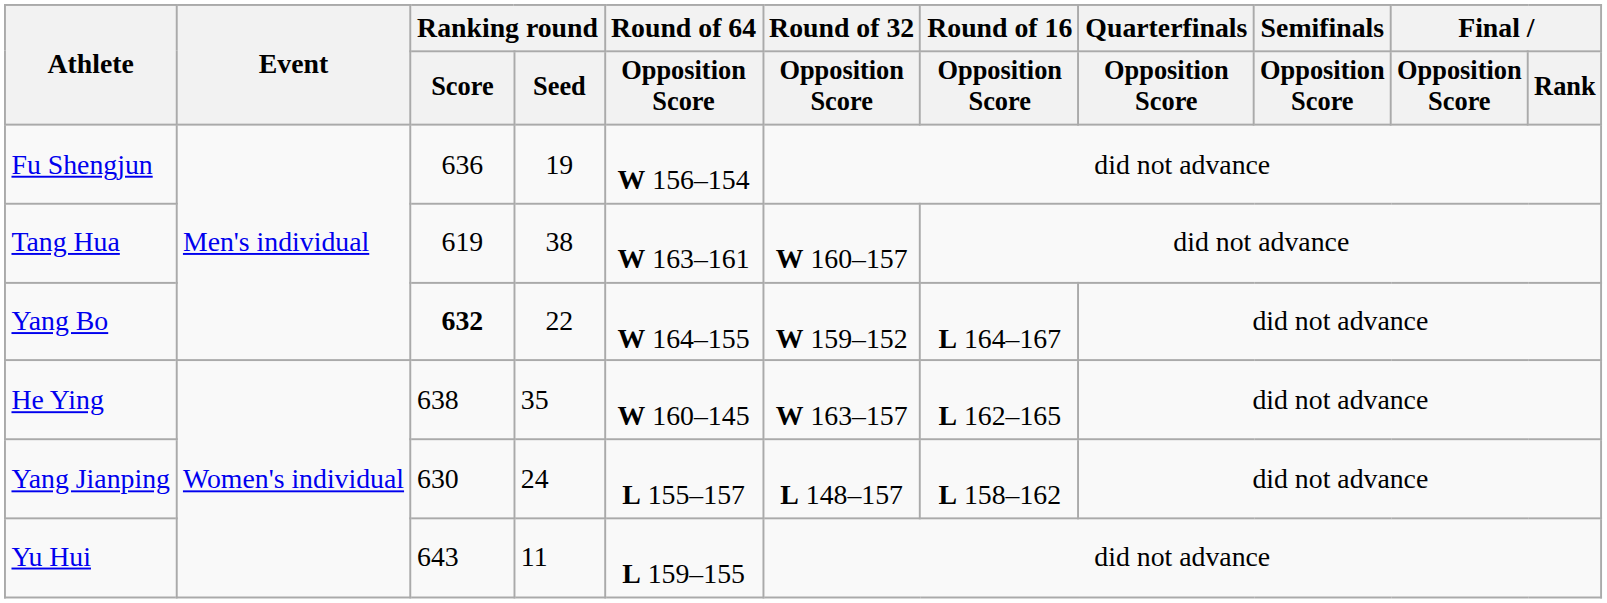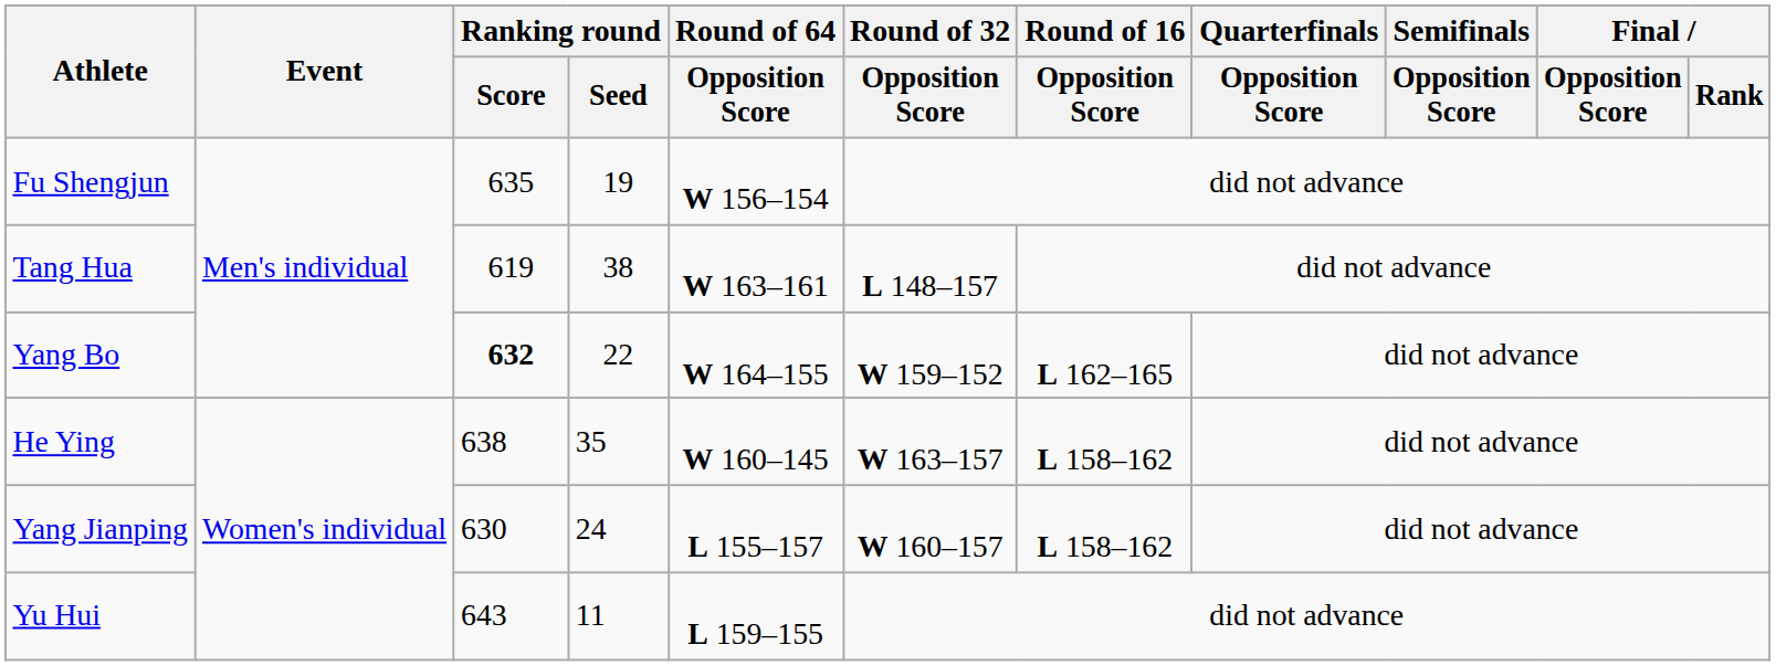Fu Shengjun | Ranking round / Score: 636 -> 635
Tang Hua | Round of 32 / Opposition Score: W 160–157 -> L 148–157
Yang Bo | Round of 16 / Opposition Score: L 164–167 -> L 162–165
He Ying | Round of 16 / Opposition Score: L 162–165 -> L 158–162
Yang Jianping | Round of 32 / Opposition Score: L 148–157 -> W 160–157
